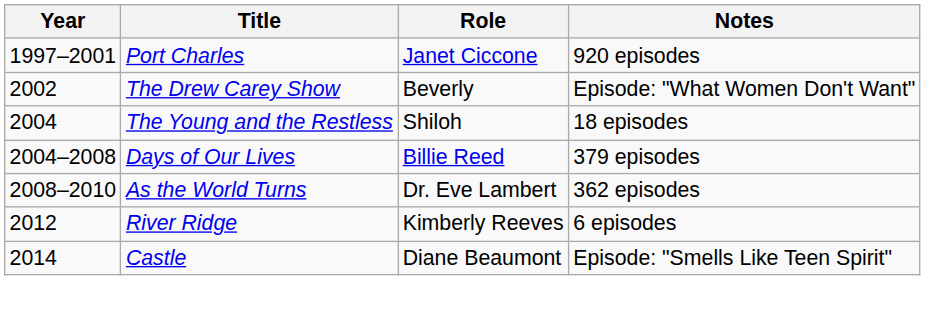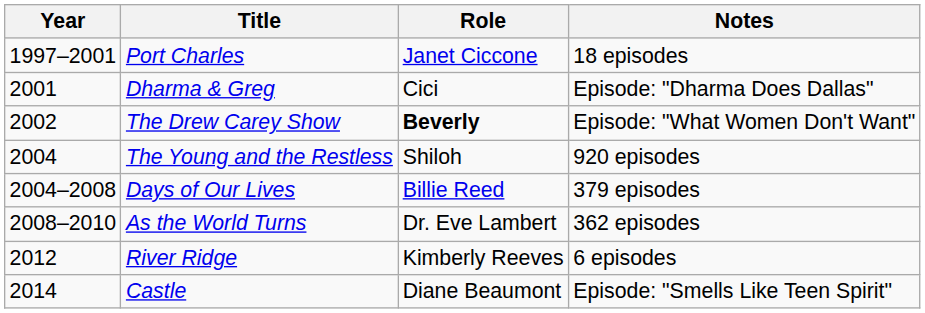Port Charles | Notes: 920 episodes -> 18 episodes
+ row: 2001 | Dharma & Greg | Cici | Episode: "Dharma Does Dallas"
The Drew Carey Show | Role: normal -> bold
The Young and the Restless | Notes: 18 episodes -> 920 episodes
